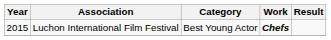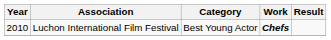Luchon International Film Festival | Year: 2015 -> 2010
